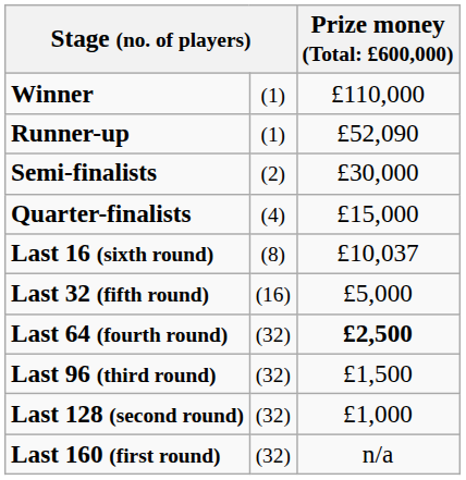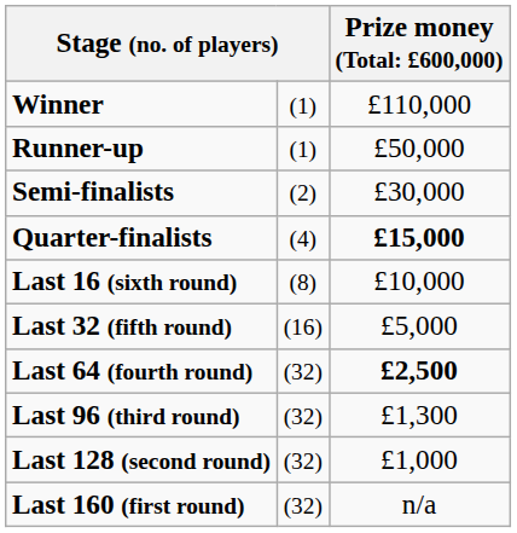Runner-up | column 3: £52,090 -> £50,000
Quarter-finalists | column 3: normal -> bold
Last 16 (sixth round) | column 3: £10,037 -> £10,000
Last 96 (third round) | column 3: £1,500 -> £1,300
